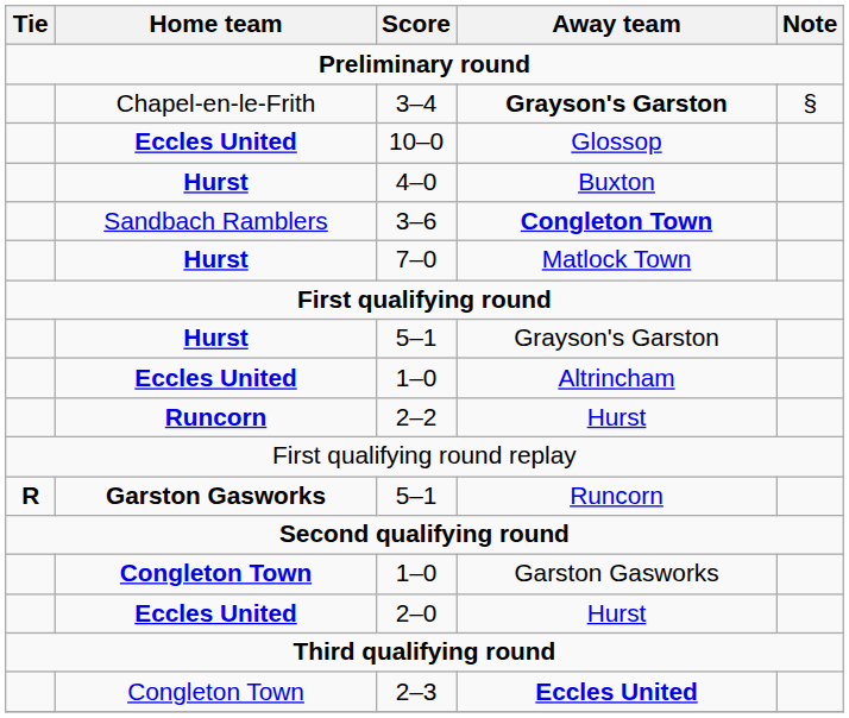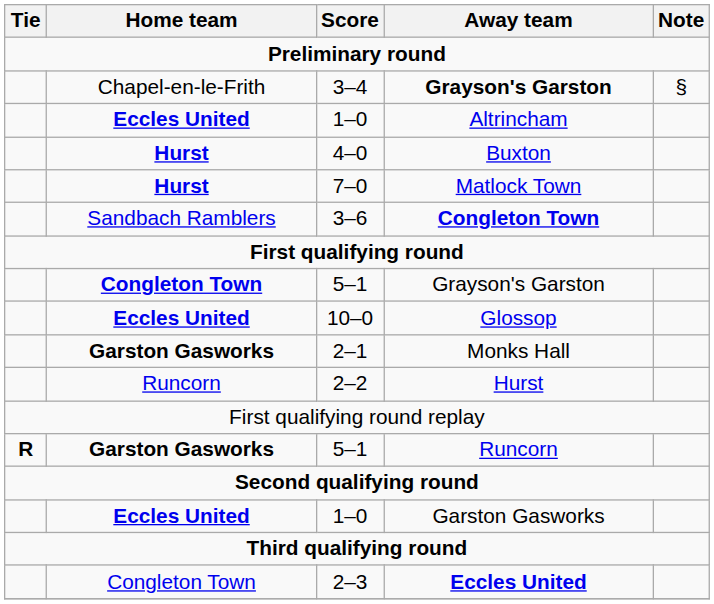rows swapped: 10–0 <-> 1–0 / Altrincham
rows swapped: 7–0 <-> 3–6
5–1 / Grayson's Garston | Home team: Hurst -> Congleton Town
+ row: Garston Gasworks | 2–1 | Monks Hall
2–2 | Home team: bold -> normal
1–0 / Garston Gasworks | Home team: Congleton Town -> Eccles United
- row: Eccles United | 2–0 | Hurst
